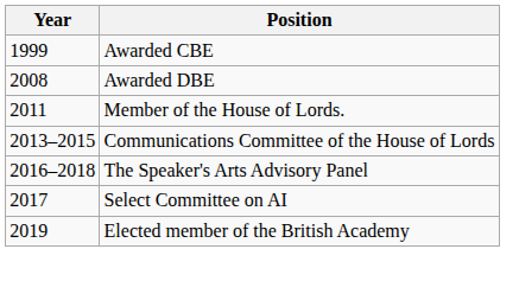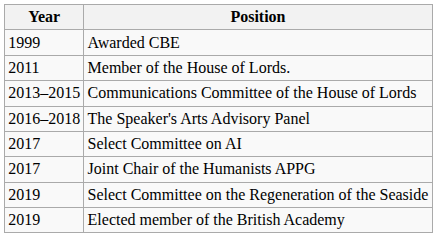- row: 2008 | Awarded DBE
+ row: 2017 | Joint Chair of the Humanists APPG
+ row: 2019 | Select Committee on the Regeneration of the Seaside
